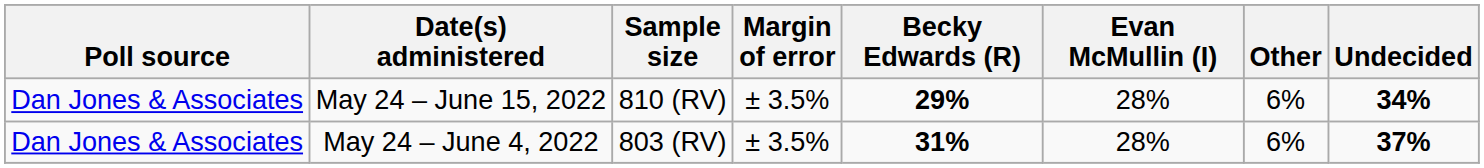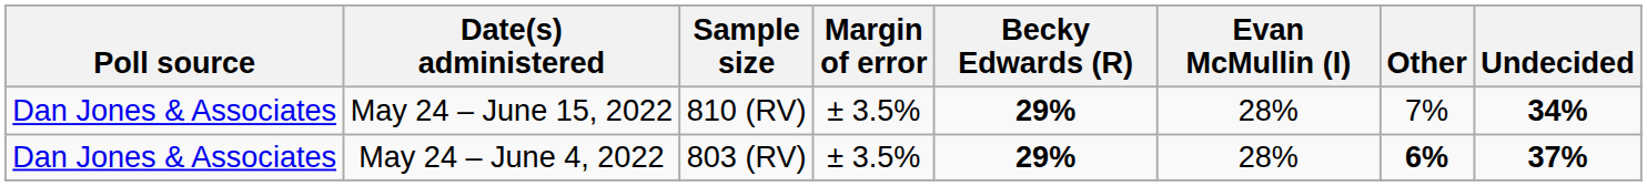May 24 – June 15, 2022 | Other: 6% -> 7%
May 24 – June 4, 2022 | Becky Edwards (R): 31% -> 29%
May 24 – June 4, 2022 | Other: normal -> bold
